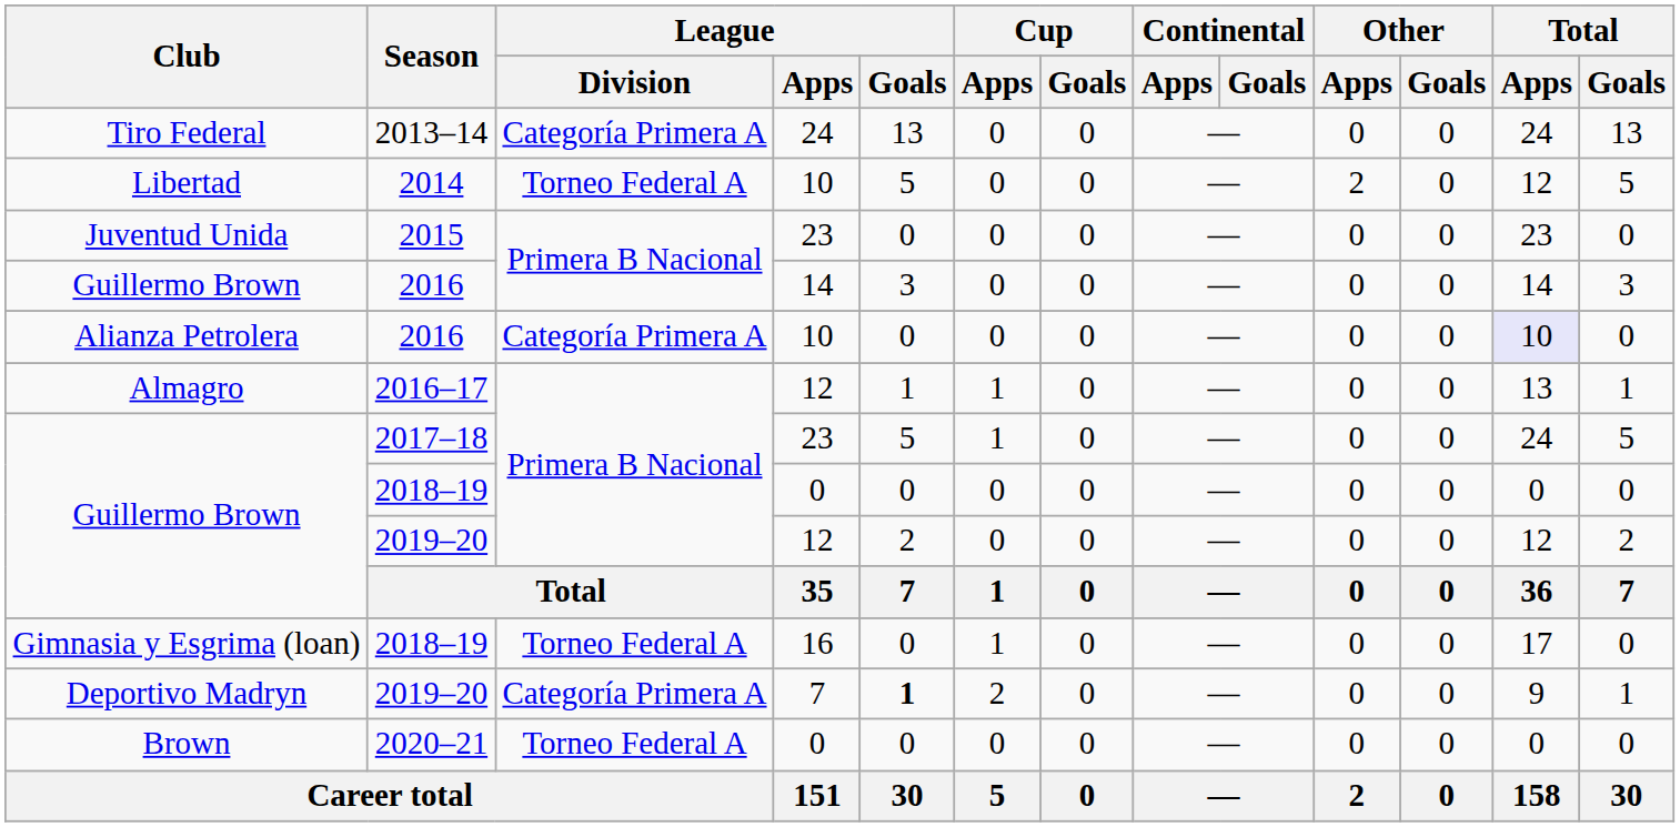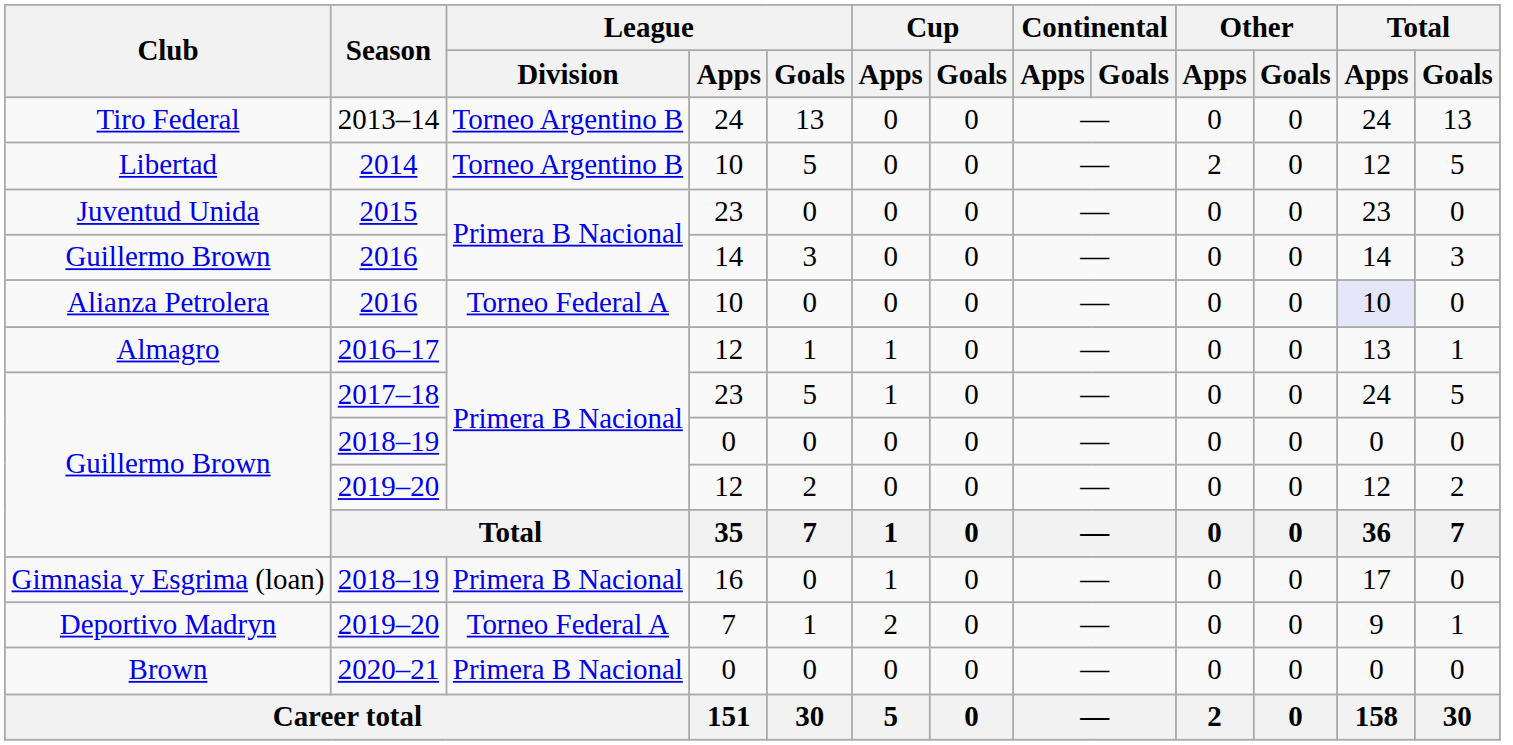Tiro Federal | League / Division: Categoría Primera A -> Torneo Argentino B
Libertad | League / Division: Torneo Federal A -> Torneo Argentino B
Alianza Petrolera | League / Division: Categoría Primera A -> Torneo Federal A
Gimnasia y Esgrima (loan) | League / Division: Torneo Federal A -> Primera B Nacional
Deportivo Madryn | League / Division: Categoría Primera A -> Torneo Federal A
Deportivo Madryn | League / Goals: bold -> normal
Brown | League / Division: Torneo Federal A -> Primera B Nacional
